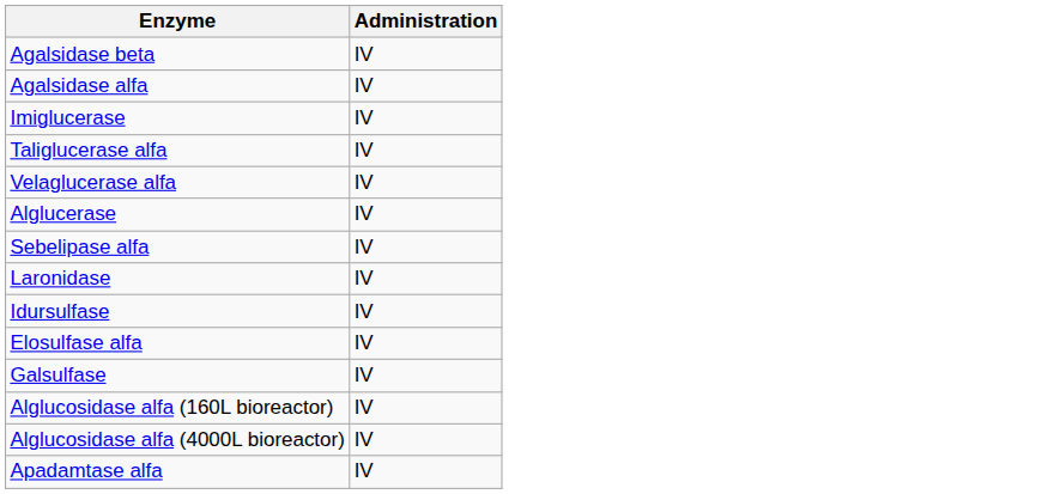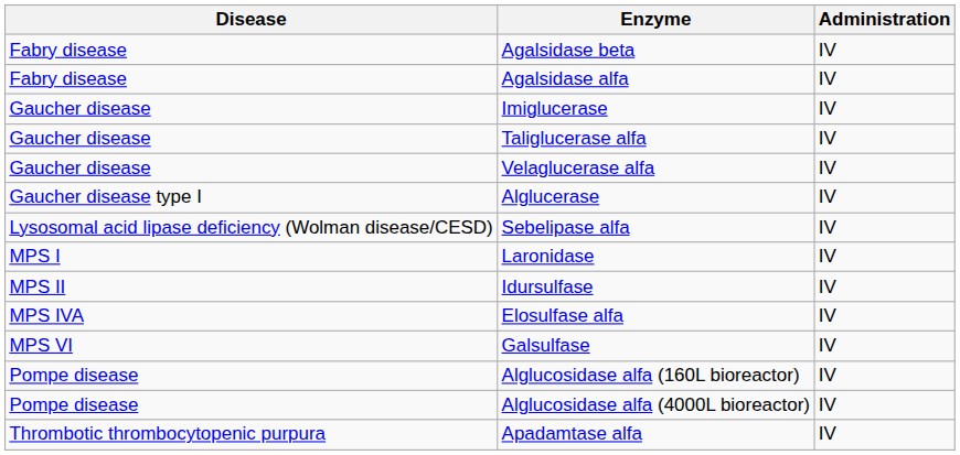+ column: Disease | Fabry disease | Fabry disease | Gaucher disease | Gaucher disease | Gaucher disease | Gaucher disease type I | Lysosomal acid lipase deficiency (Wolman disease/CESD) | MPS I | MPS II | MPS IVA | MPS VI | Pompe disease | Pompe disease | Thrombotic thrombocytopenic purpura
